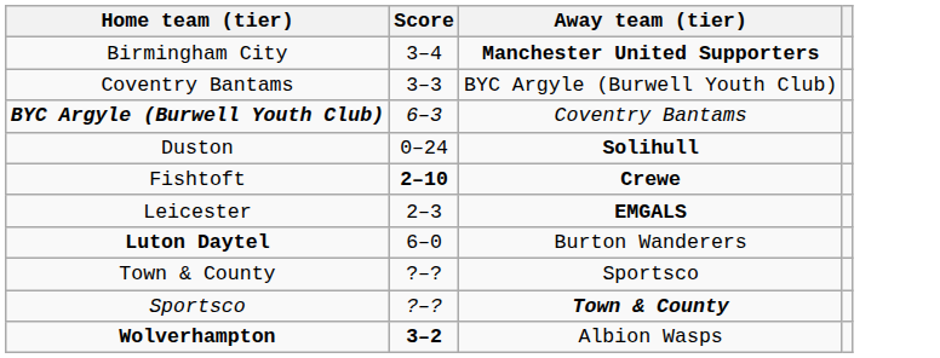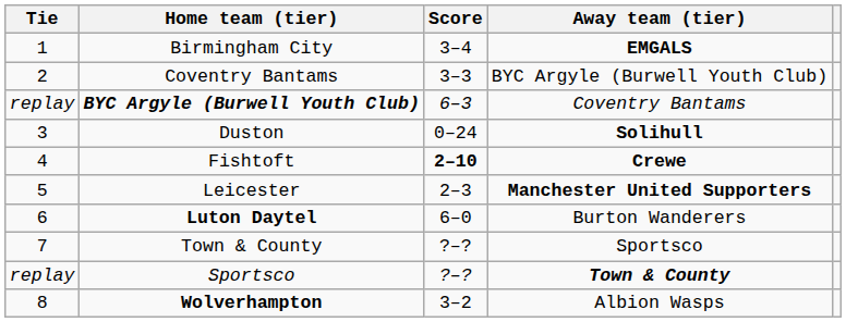+ column: Tie | 1 | 2 | replay | 3 | 4 | 5 | 6 | 7 | replay | 8
Birmingham City | Away team (tier): Manchester United Supporters -> EMGALS
Leicester | Away team (tier): EMGALS -> Manchester United Supporters
Wolverhampton | Score: bold -> normal
